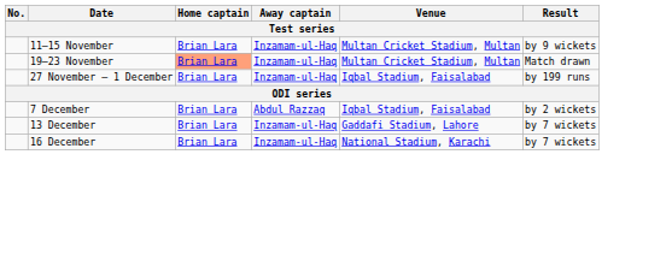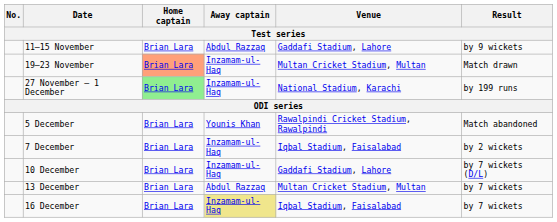11–15 November | Away captain: Inzamam-ul-Haq -> Abdul Razzaq
11–15 November | Venue: Multan Cricket Stadium, Multan -> Gaddafi Stadium, Lahore
27 November – 1 December | Home captain: no background -> lightgreen background
27 November – 1 December | Venue: Iqbal Stadium, Faisalabad -> National Stadium, Karachi
+ row: 5 December | Brian Lara | Younis Khan | Rawalpindi Cricket Stadium, Rawalpindi | Match abandoned
7 December | Away captain: Abdul Razzaq -> Inzamam-ul-Haq
+ row: 10 December | Brian Lara | Inzamam-ul-Haq | Gaddafi Stadium, Lahore | by 7 wickets (D/L)
13 December | Away captain: Inzamam-ul-Haq -> Abdul Razzaq
13 December | Venue: Gaddafi Stadium, Lahore -> Multan Cricket Stadium, Multan
16 December | Away captain: no background -> khaki background
16 December | Venue: National Stadium, Karachi -> Iqbal Stadium, Faisalabad
